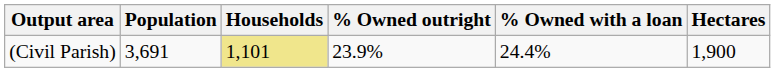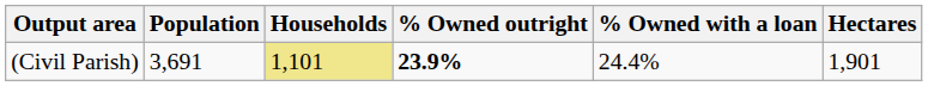(Civil Parish) | % Owned outright: normal -> bold
(Civil Parish) | Hectares: 1,900 -> 1,901
